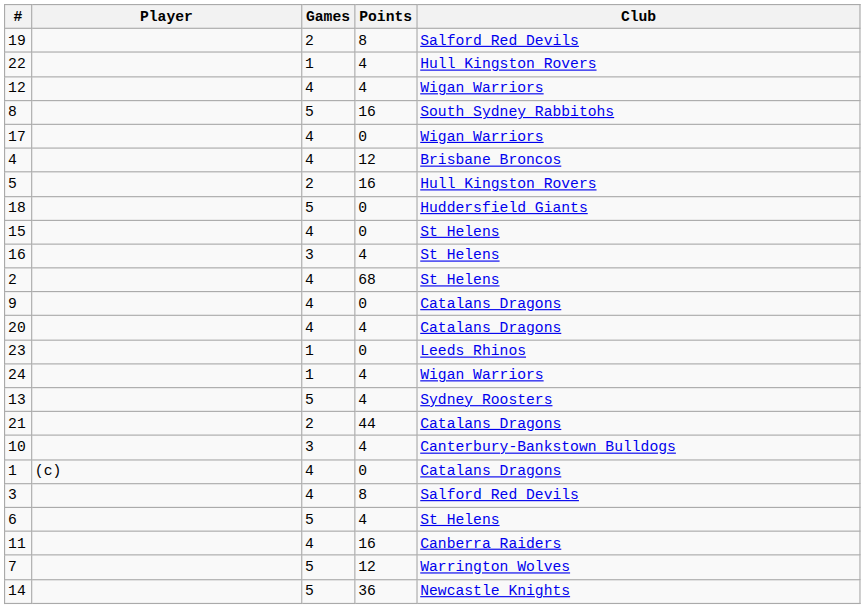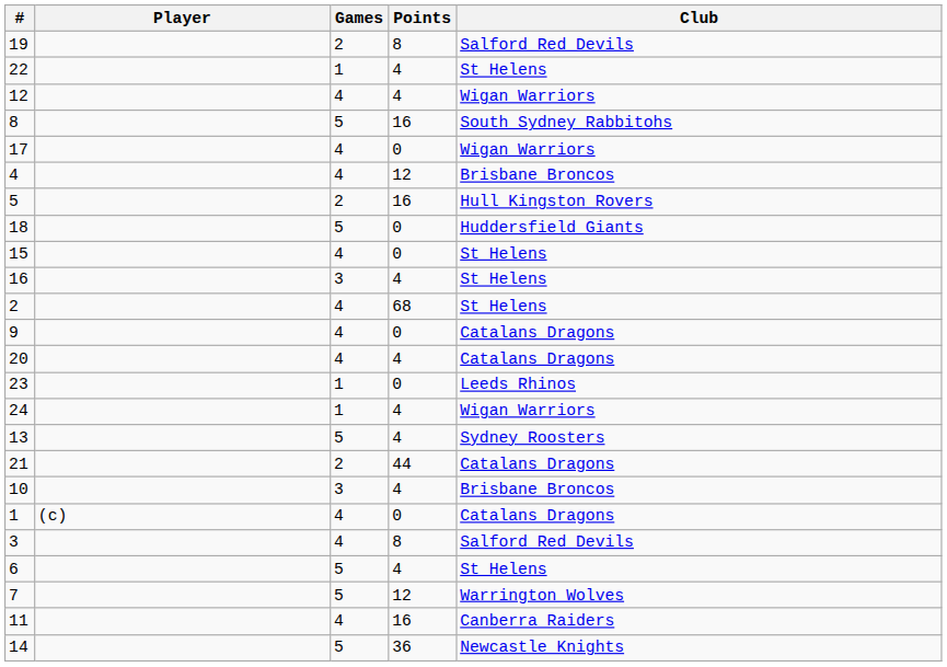22 | Club: Hull Kingston Rovers -> St Helens
10 | Club: Canterbury-Bankstown Bulldogs -> Brisbane Broncos
rows swapped: 11 <-> 7
